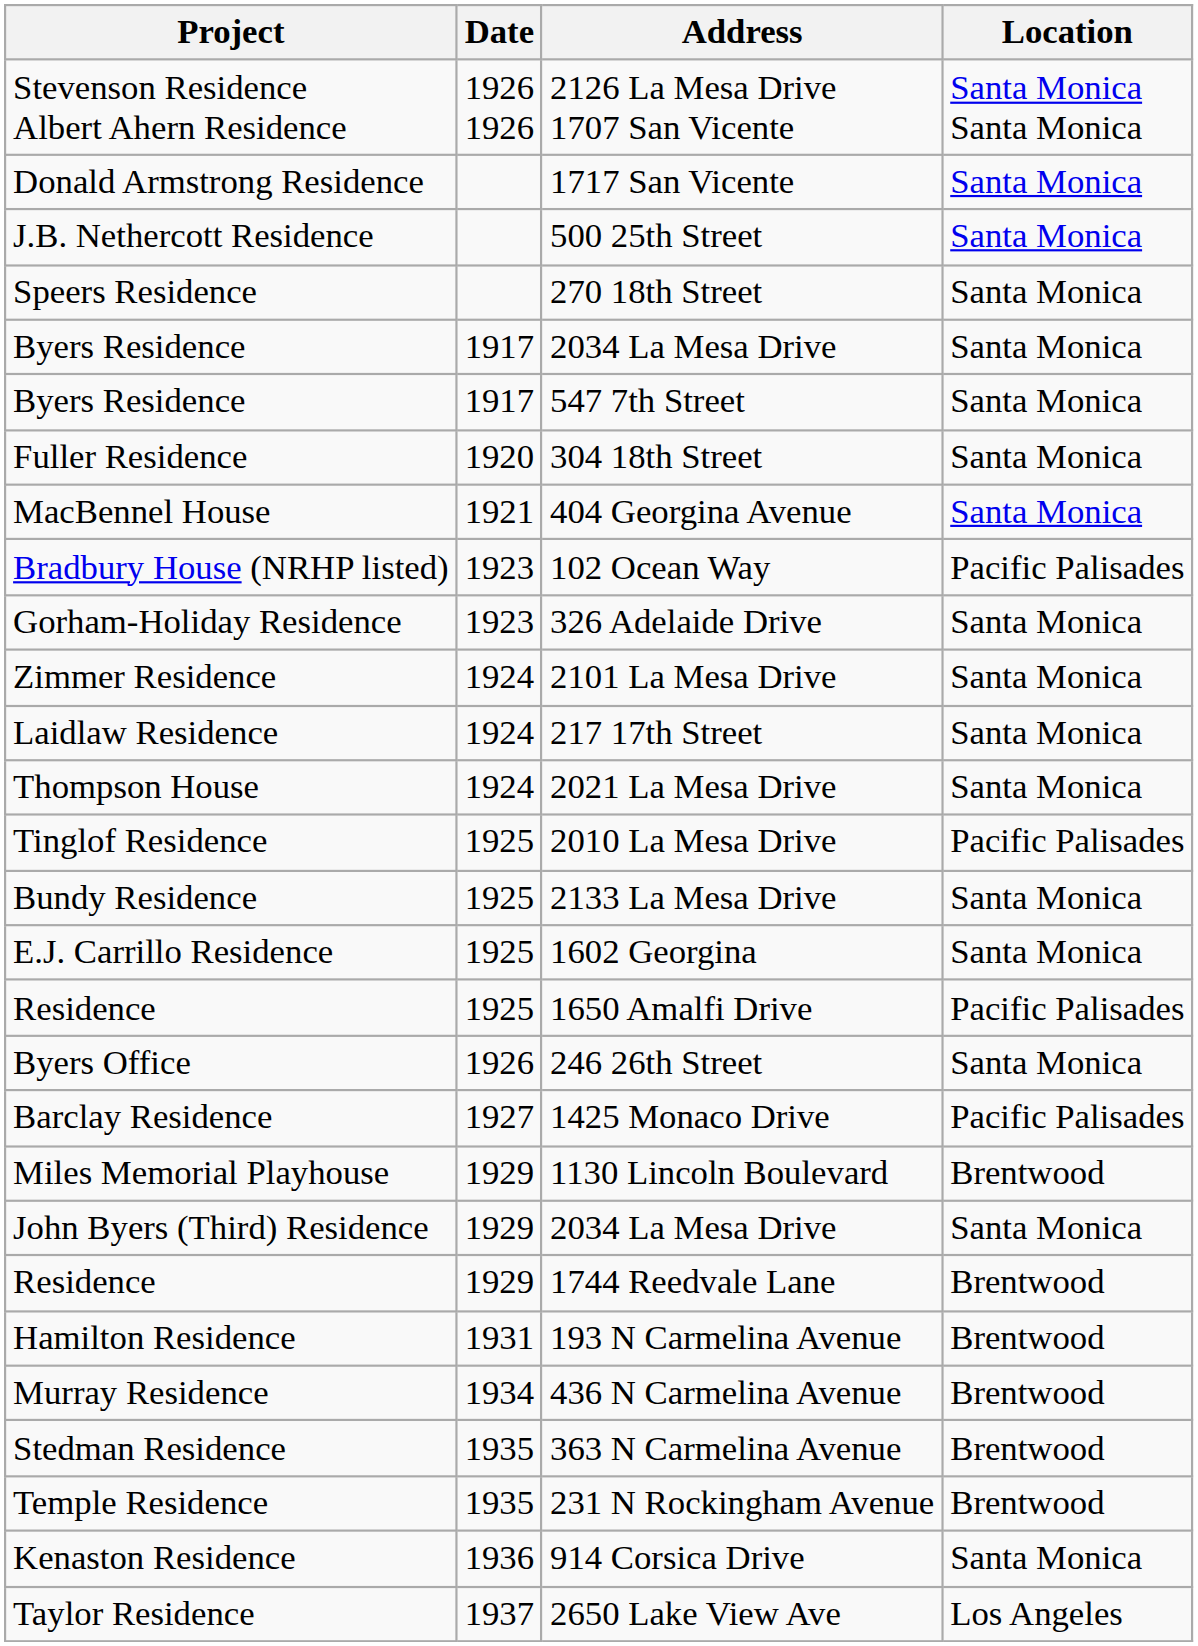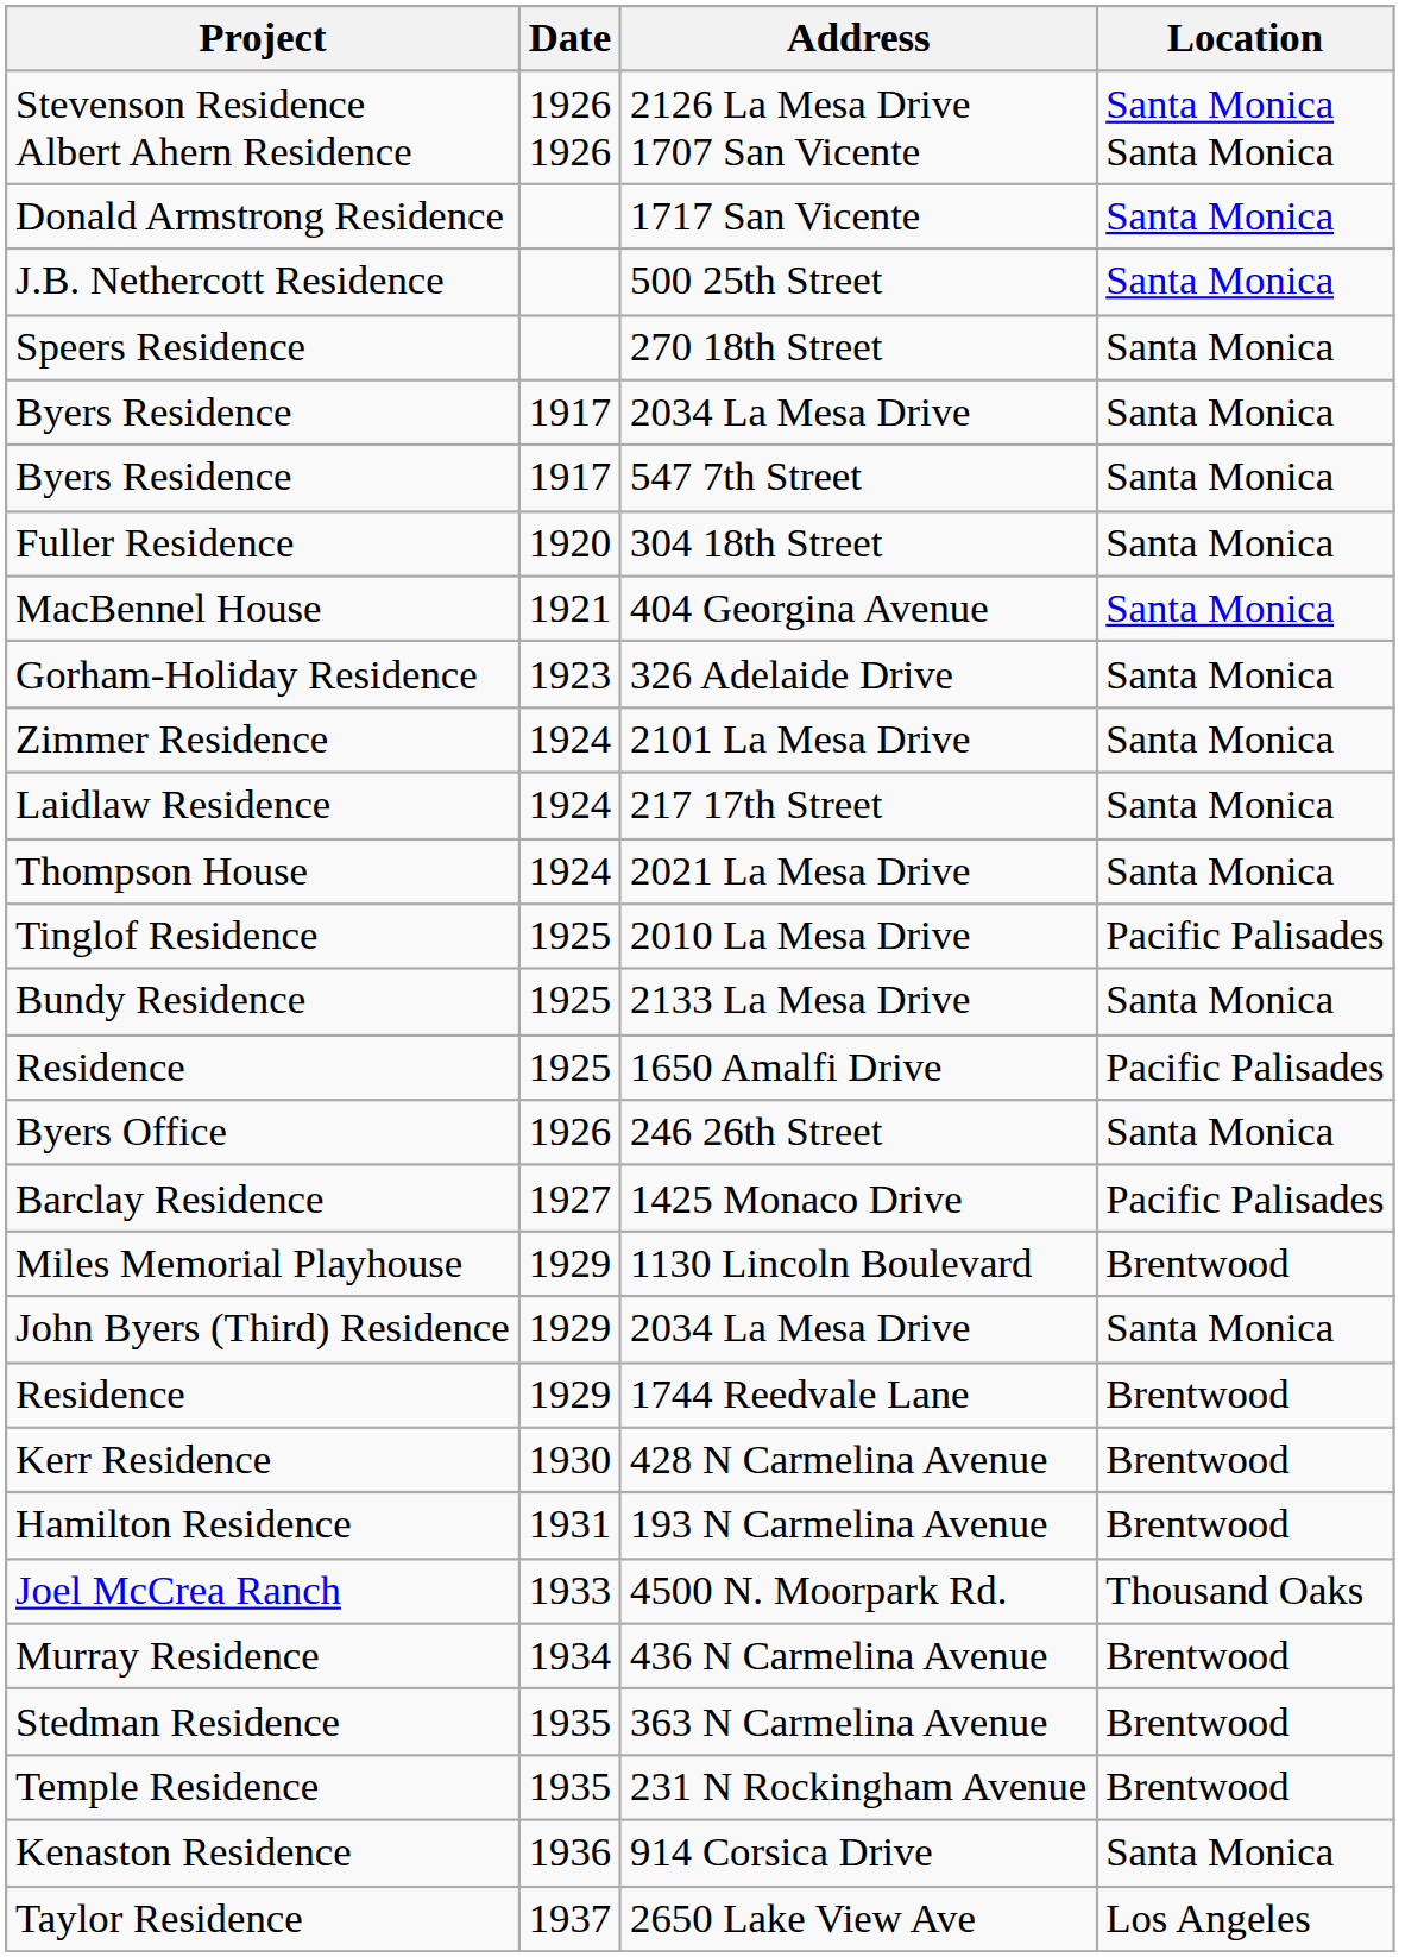- row: Bradbury House (NRHP listed) | 1923 | 102 Ocean Way | Pacific Palisades
- row: E.J. Carrillo Residence | 1925 | 1602 Georgina | Santa Monica
+ row: Kerr Residence | 1930 | 428 N Carmelina Avenue | Brentwood
+ row: Joel McCrea Ranch | 1933 | 4500 N. Moorpark Rd. | Thousand Oaks
